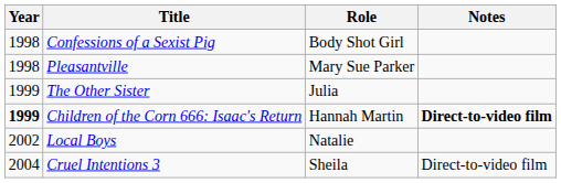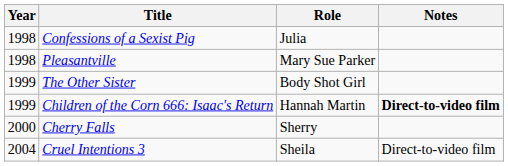Confessions of a Sexist Pig | Role: Body Shot Girl -> Julia
The Other Sister | Role: Julia -> Body Shot Girl
Children of the Corn 666: Isaac's Return | Year: bold -> normal
+ row: 2000 | Cherry Falls | Sherry
- row: 2002 | Local Boys | Natalie
